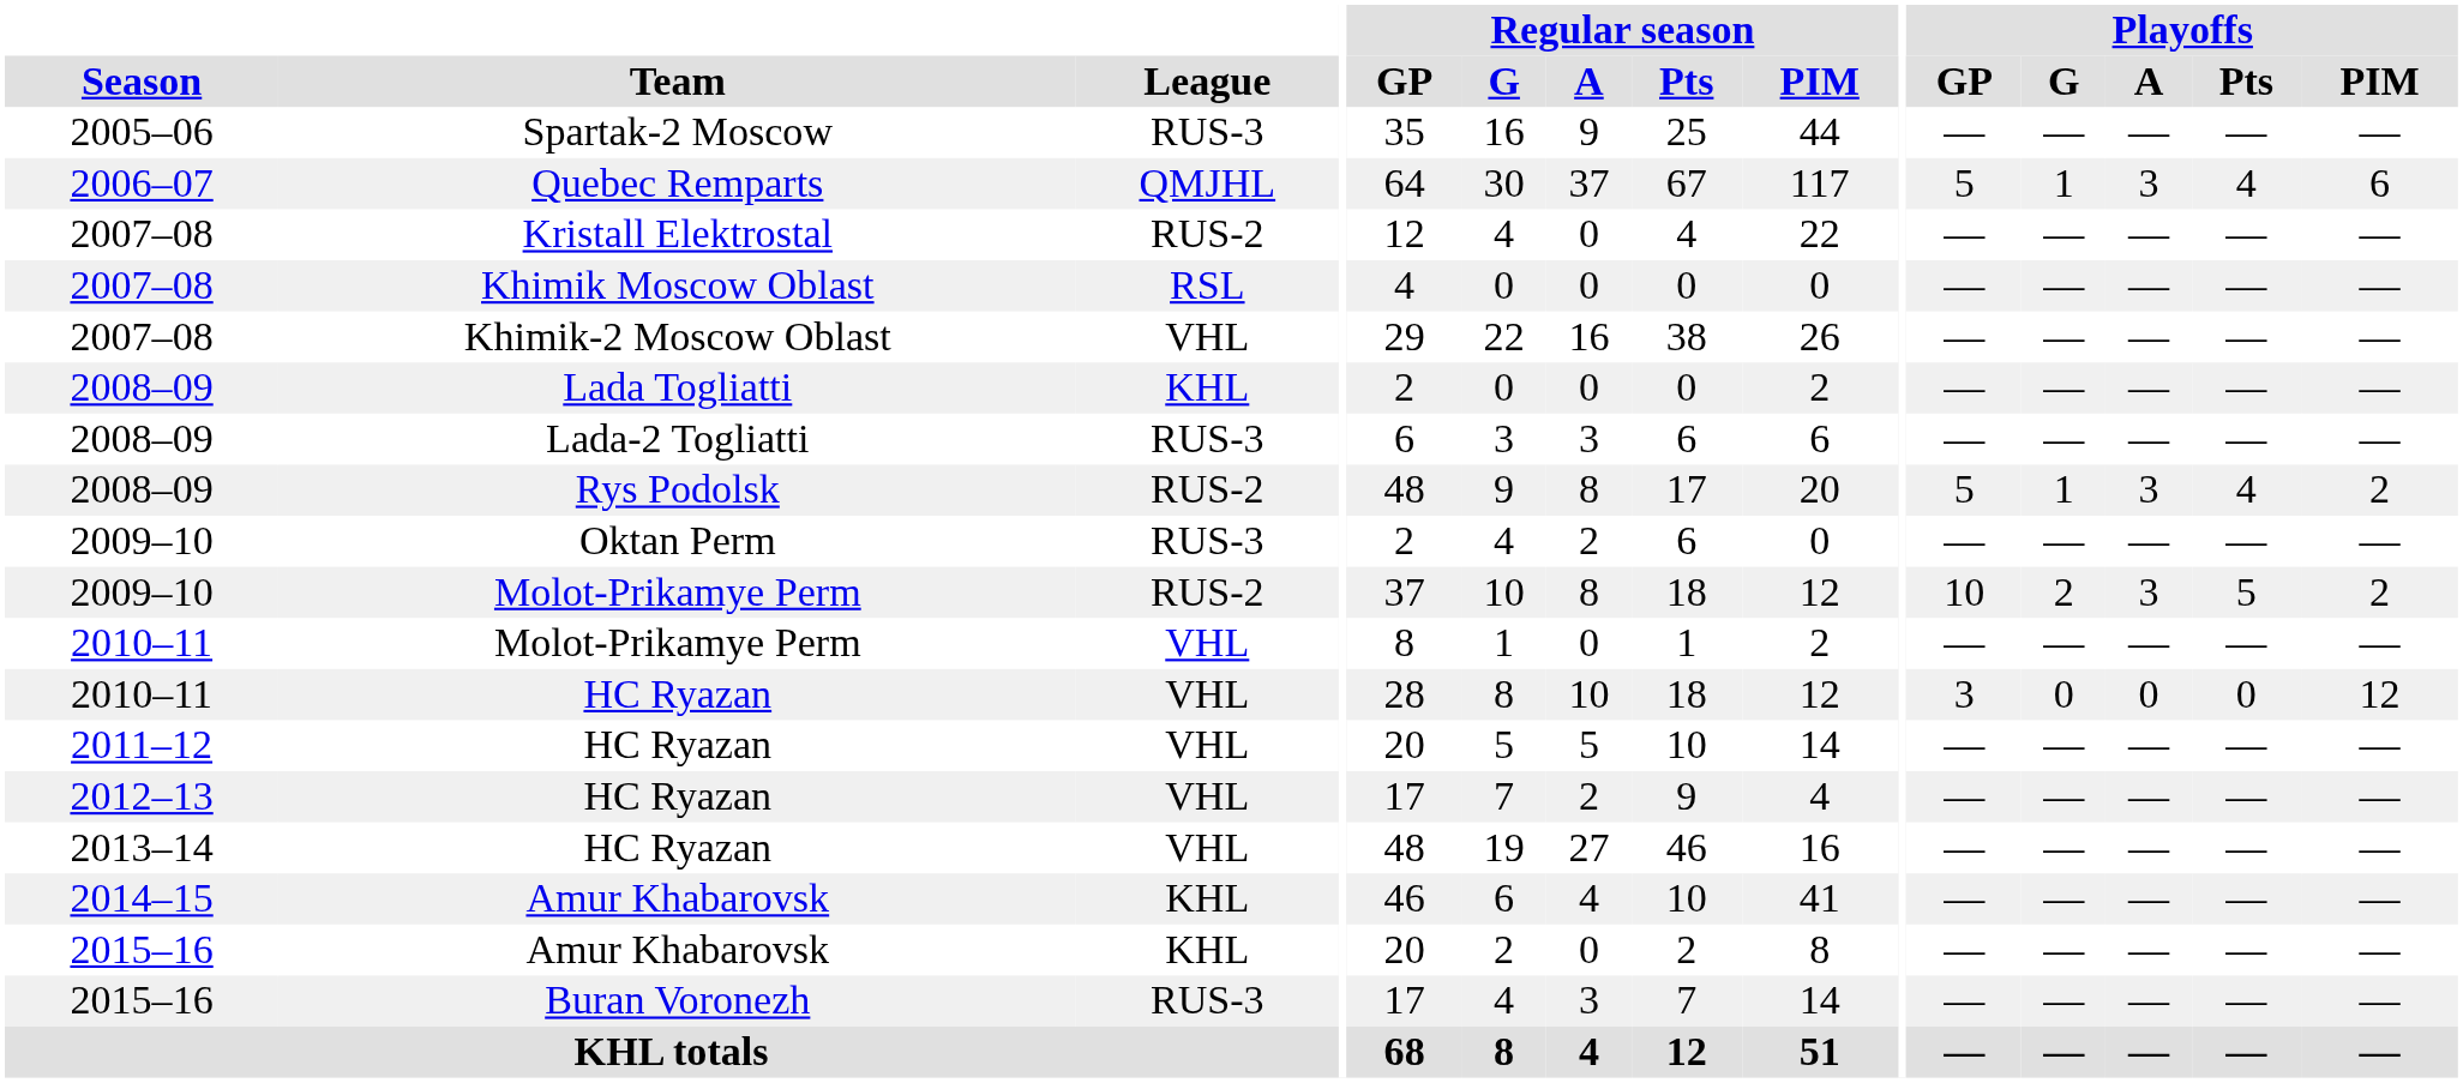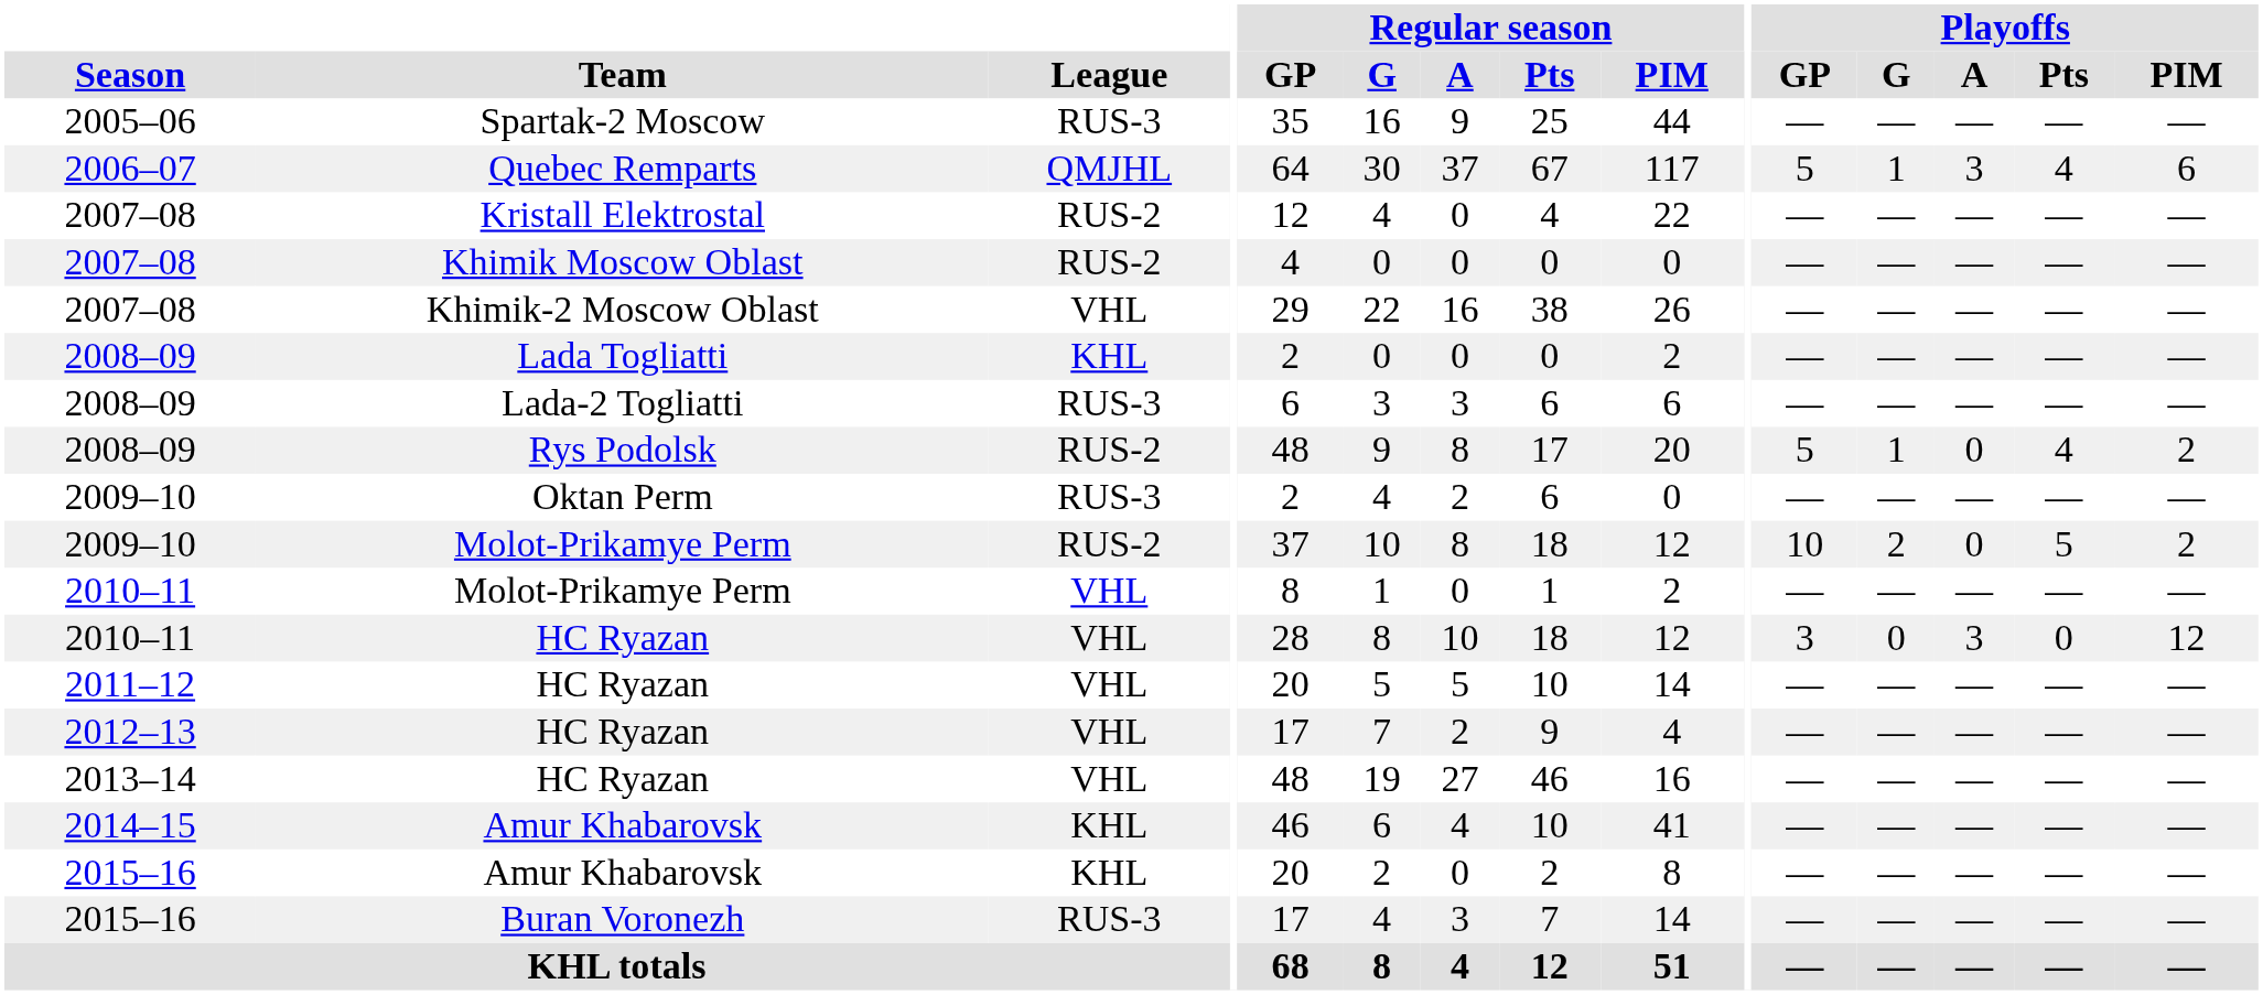Khimik Moscow Oblast | League: RSL -> RUS-2
Rys Podolsk | Playoffs / A: 3 -> 0
2009–10 / Molot-Prikamye Perm | Playoffs / A: 3 -> 0
2010–11 / HC Ryazan | Playoffs / A: 0 -> 3
